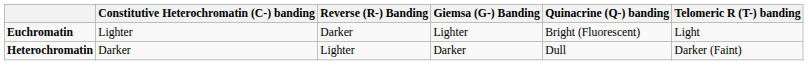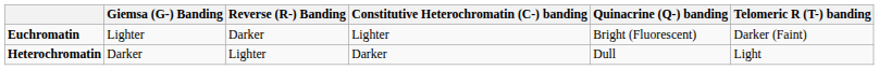columns swapped: Giemsa (G-) Banding <-> Constitutive Heterochromatin (C-) banding
Euchromatin | Telomeric R (T-) banding: Light -> Darker (Faint)
Heterochromatin | Telomeric R (T-) banding: Darker (Faint) -> Light
